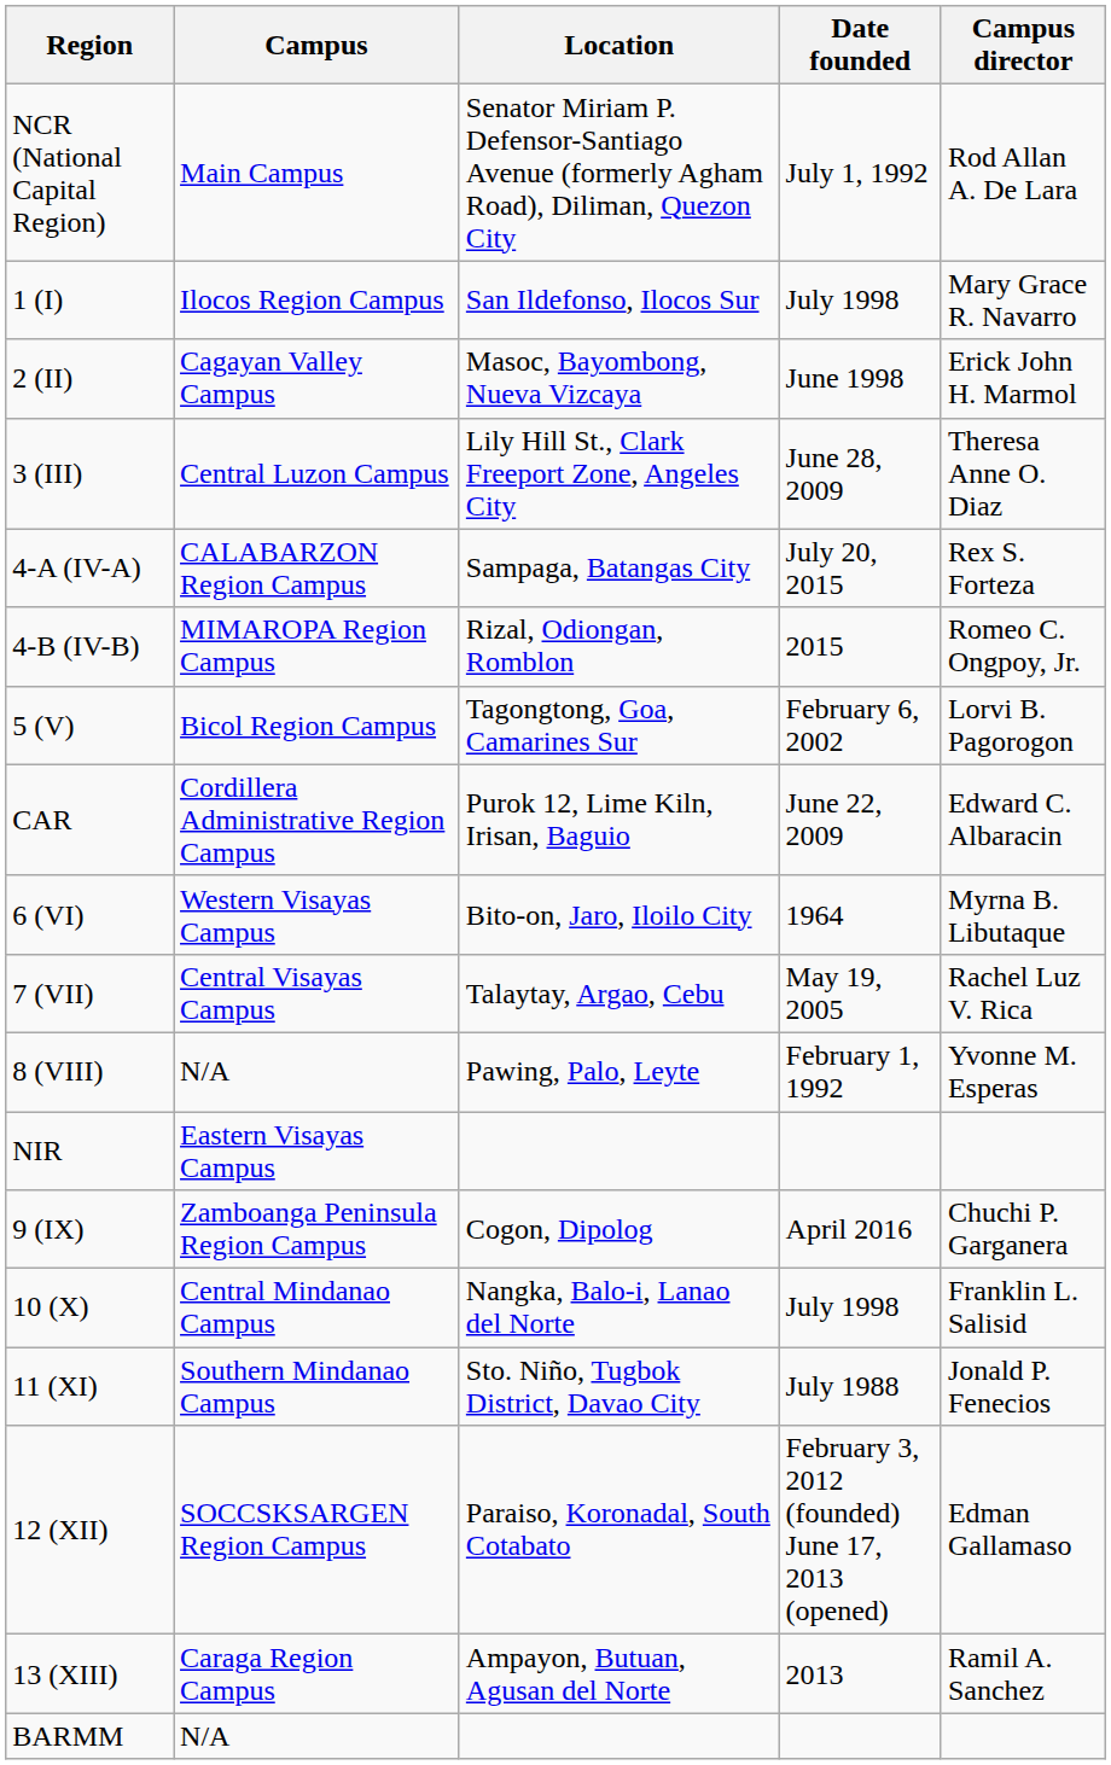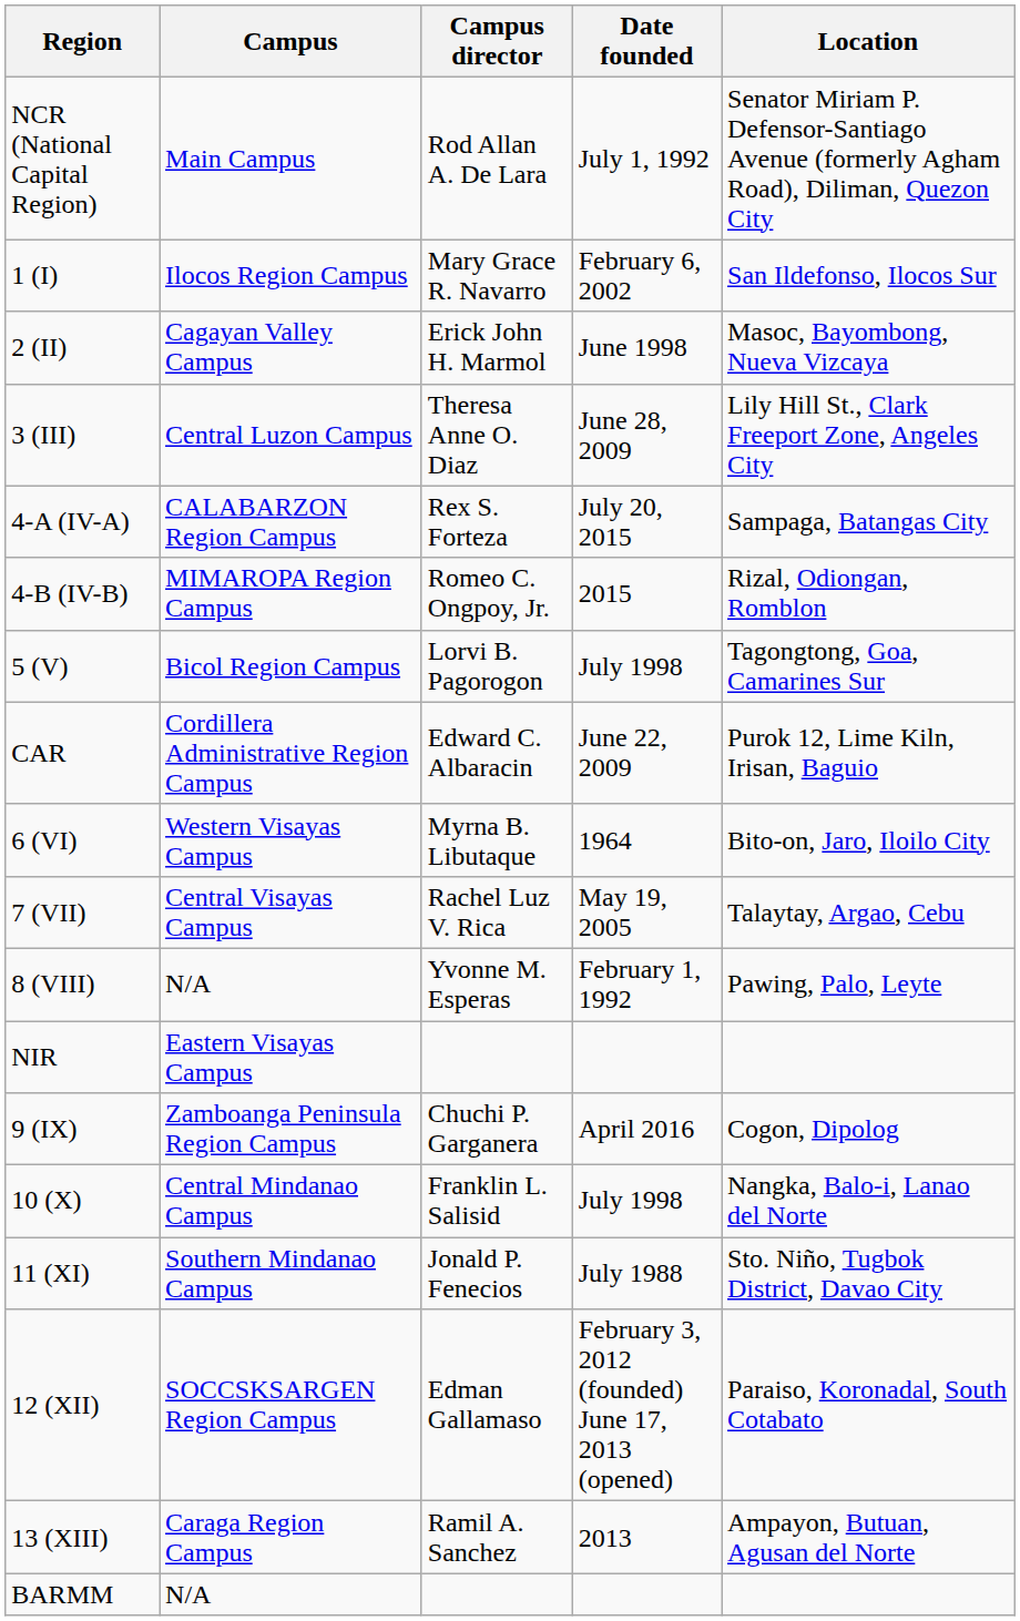columns swapped: Location <-> Campus director
1 (I) | Date founded: July 1998 -> February 6, 2002
5 (V) | Date founded: February 6, 2002 -> July 1998
